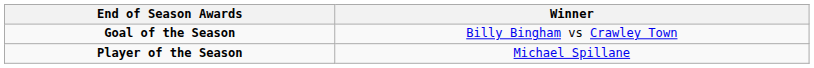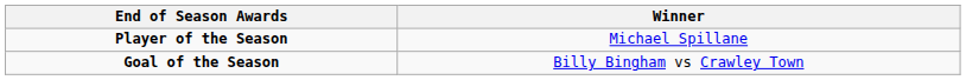rows swapped: Player of the Season <-> Goal of the Season
